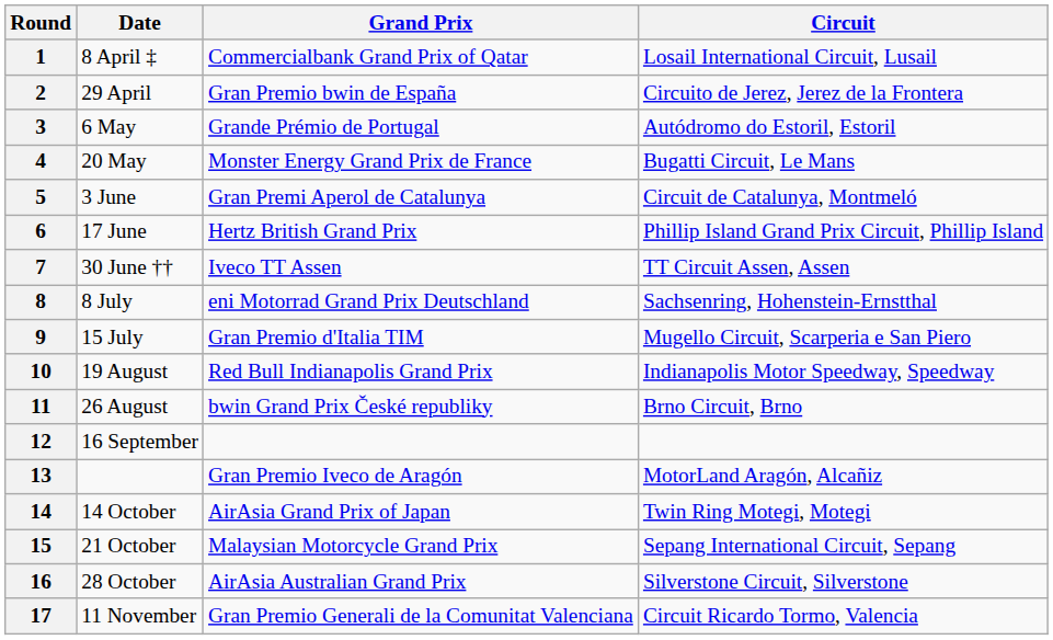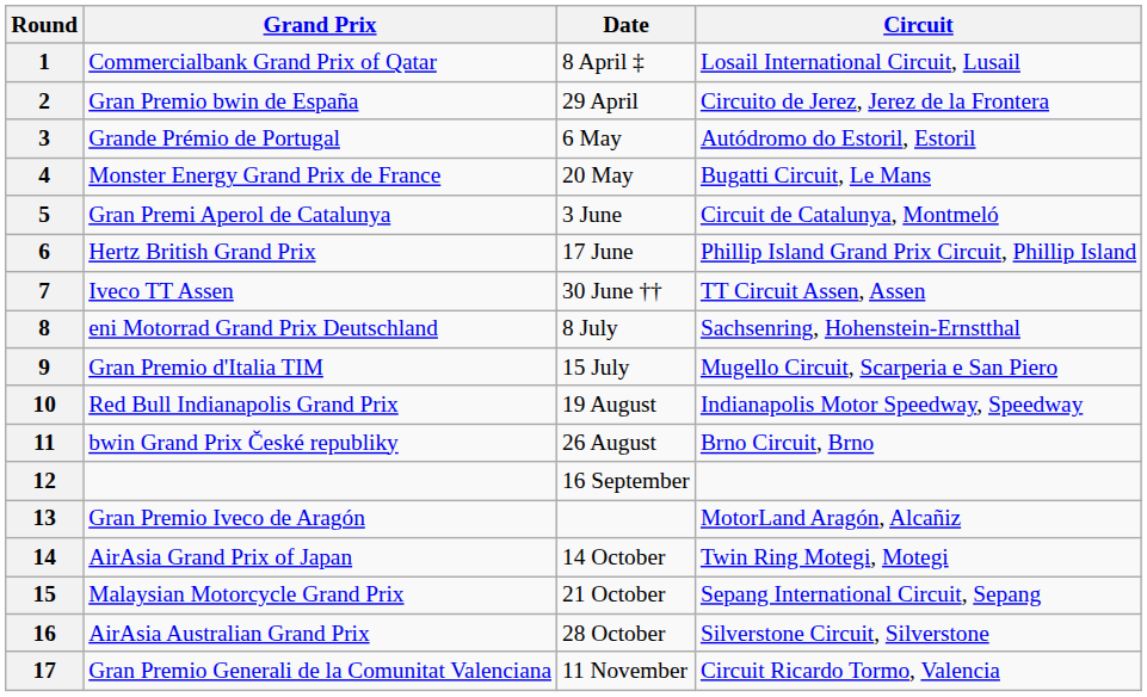columns swapped: Date <-> Grand Prix
